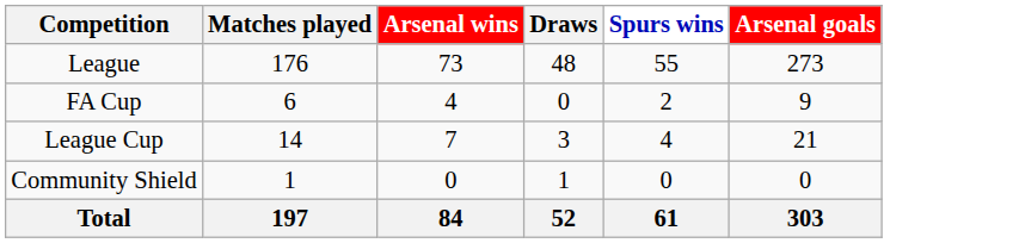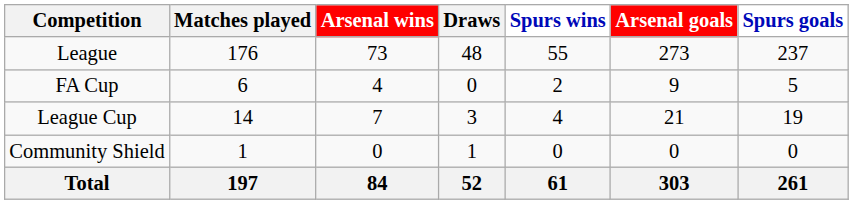+ column: Spurs goals | 237 | 5 | 19 | 0 | 261
